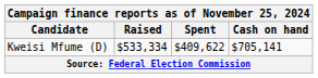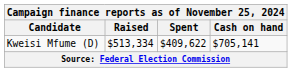Kweisi Mfume (D) | Raised: $533,334 -> $513,334
